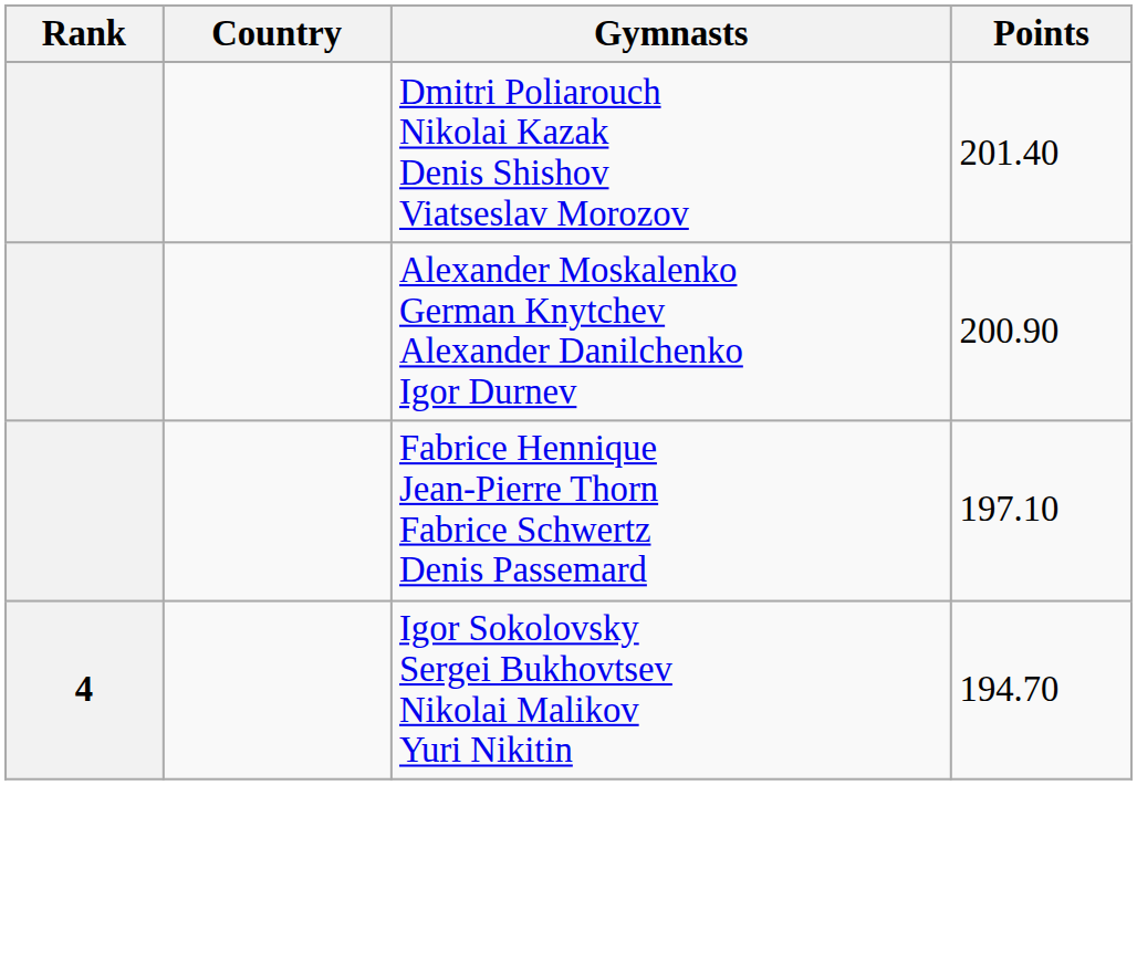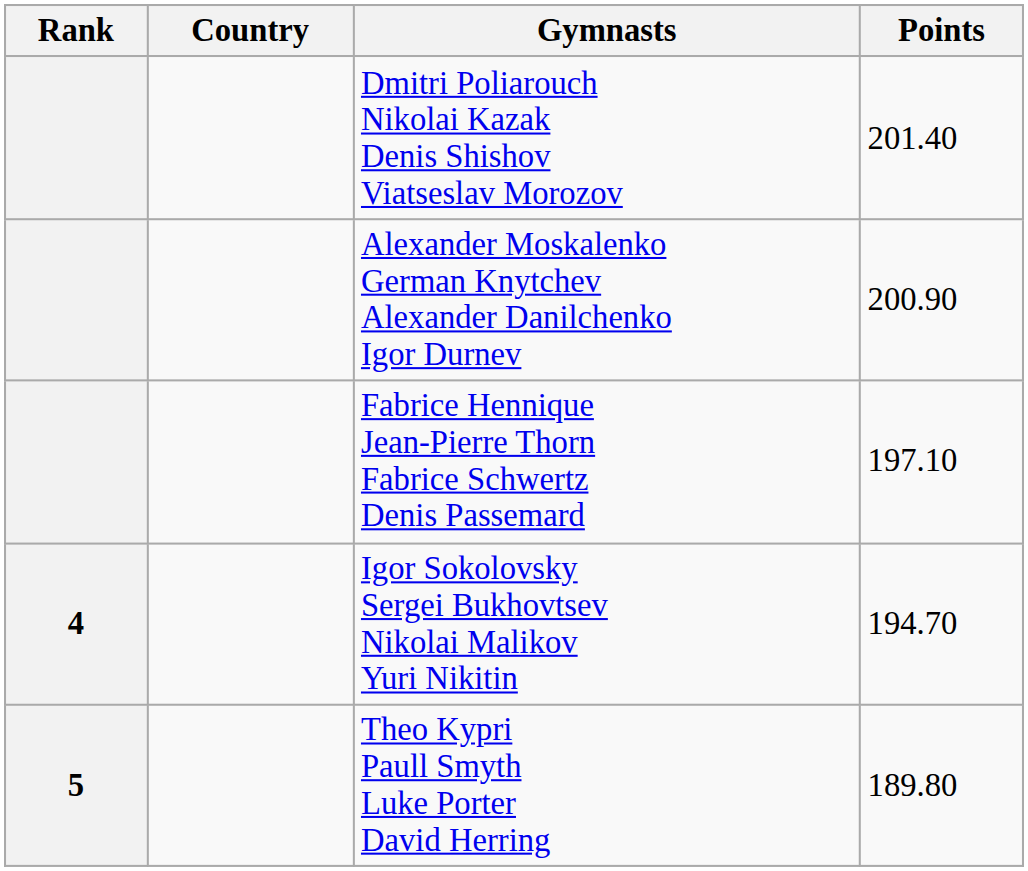+ row: 5 | Theo Kypri Paull Smyth Luke Porter David Herring | 189.80
